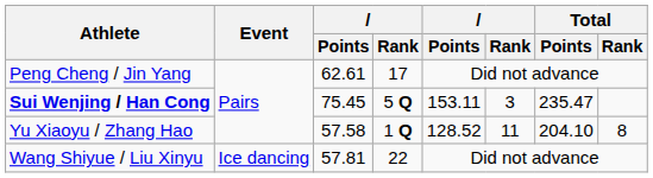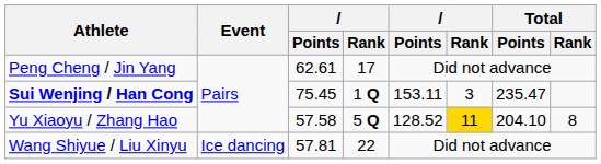Sui Wenjing / Han Cong | column 4: 5 Q -> 1 Q
Yu Xiaoyu / Zhang Hao | column 4: 1 Q -> 5 Q
Yu Xiaoyu / Zhang Hao | column 6: no background -> gold background
